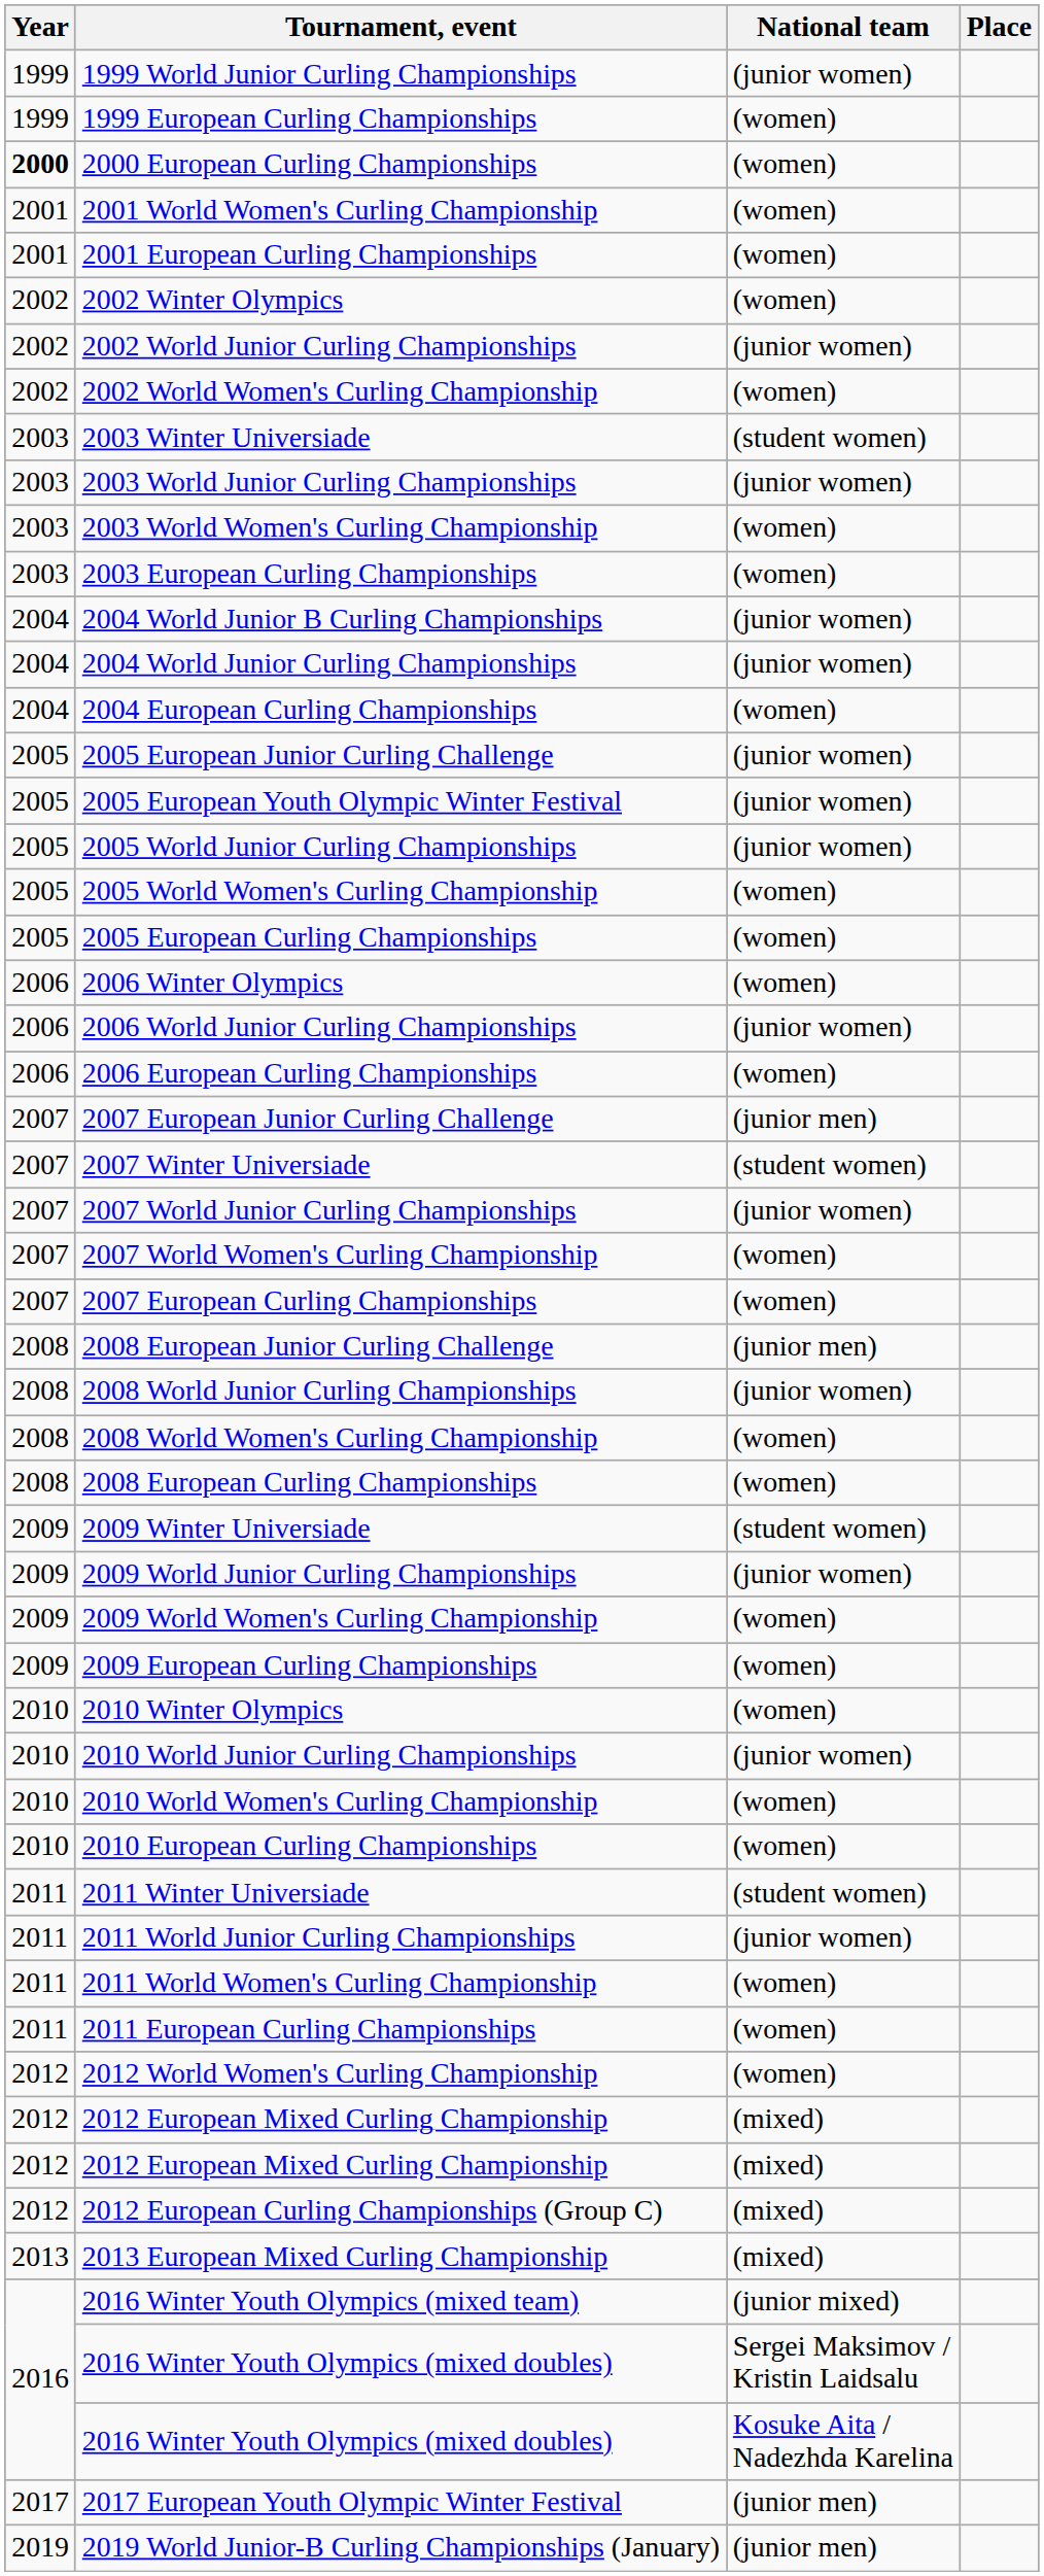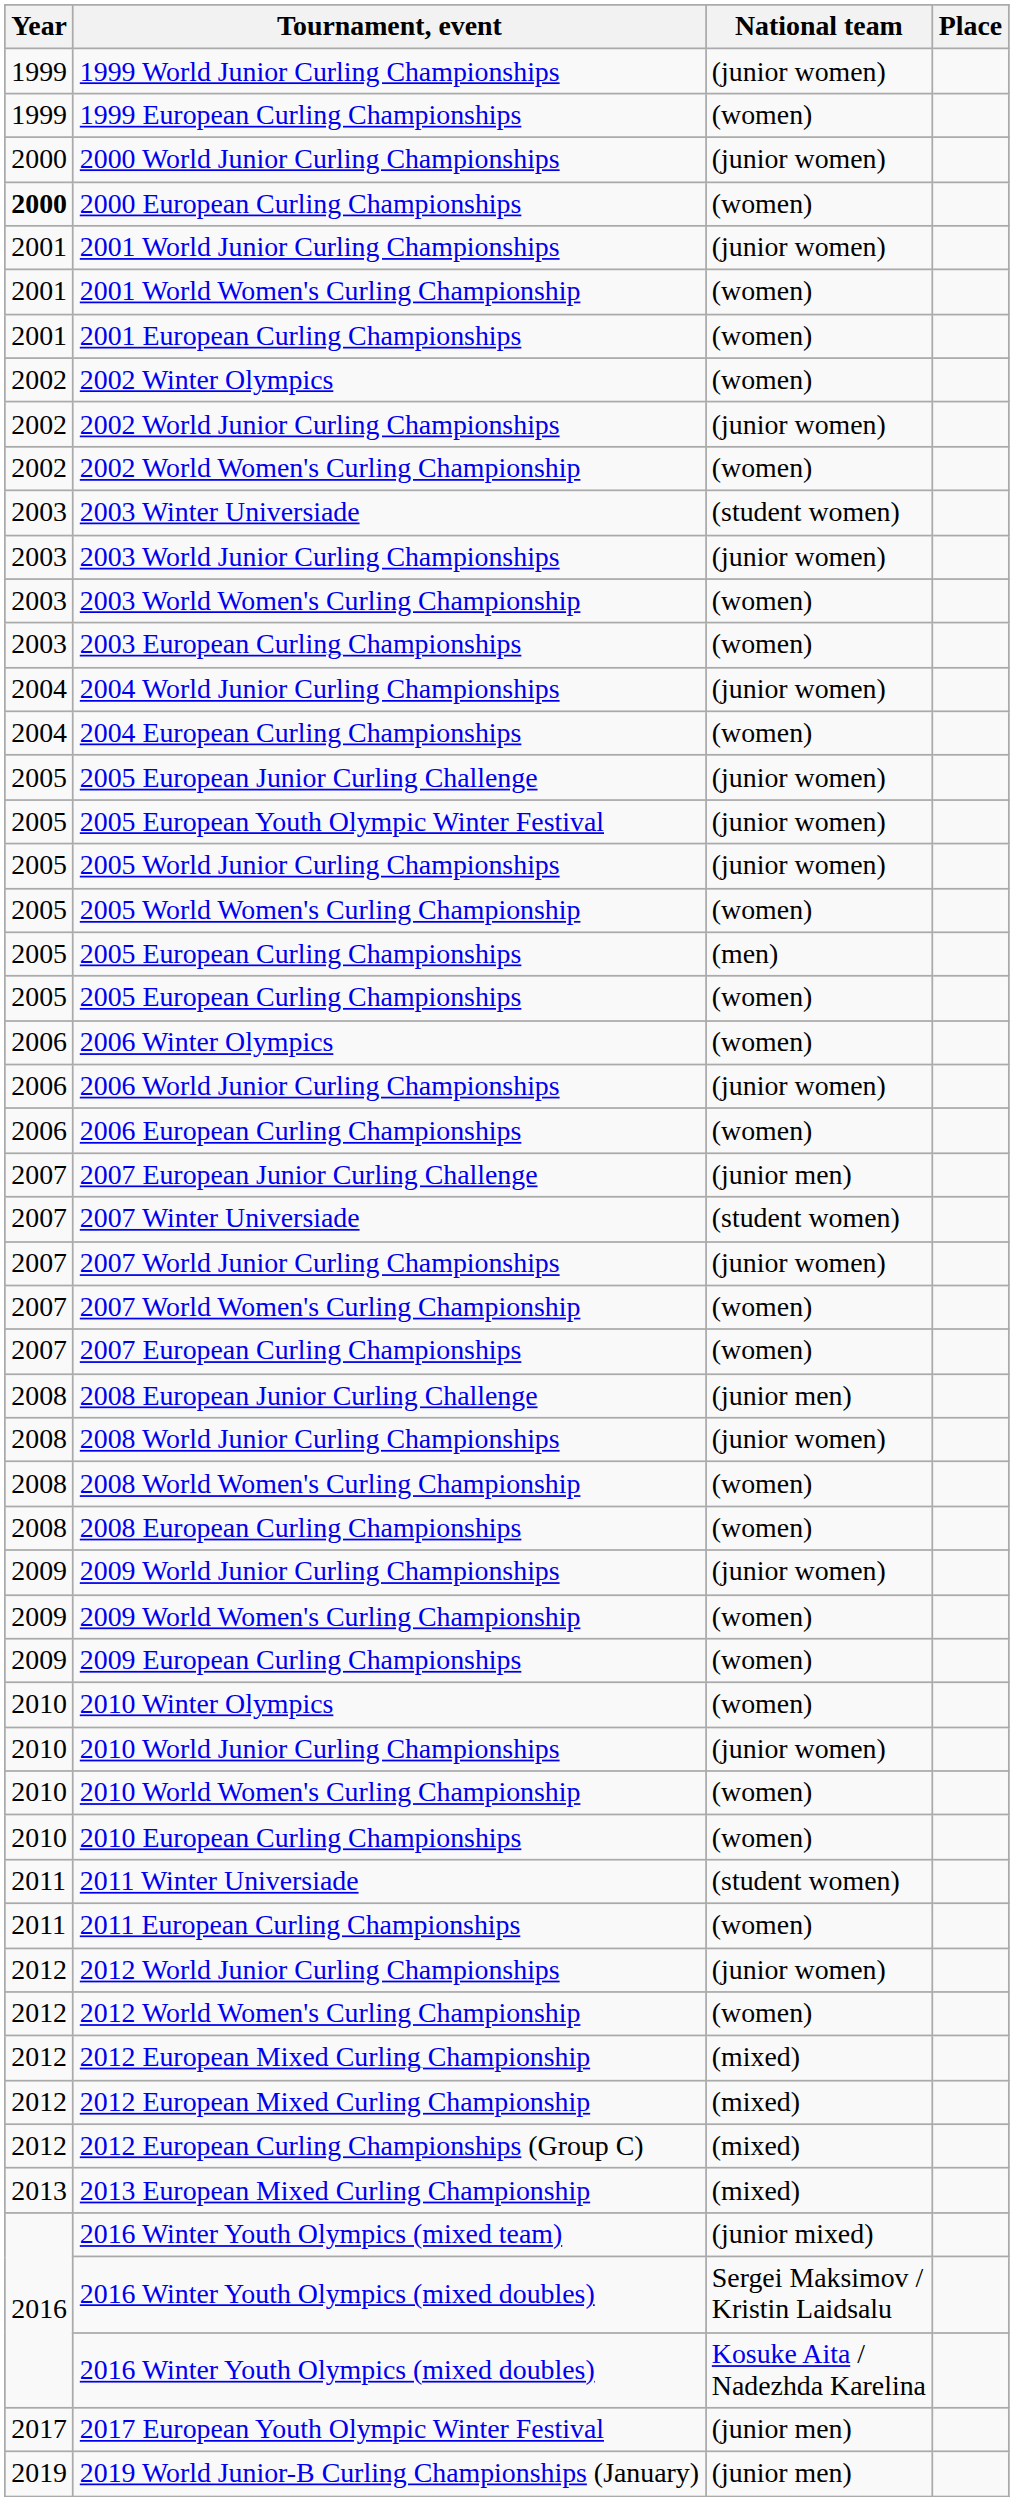+ row: 2000 | 2000 World Junior Curling Championships | (junior women)
+ row: 2001 | 2001 World Junior Curling Championships | (junior women)
- row: 2004 | 2004 World Junior B Curling Championships | (junior women)
+ row: 2005 | 2005 European Curling Championships | (men)
- row: 2009 | 2009 Winter Universiade | (student women)
- row: 2011 | 2011 World Junior Curling Championships | (junior women)
- row: 2011 | 2011 World Women's Curling Championship | (women)
+ row: 2012 | 2012 World Junior Curling Championships | (junior women)
